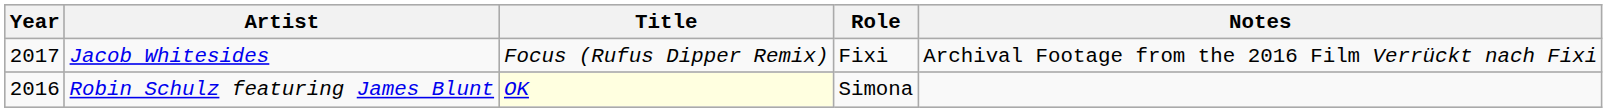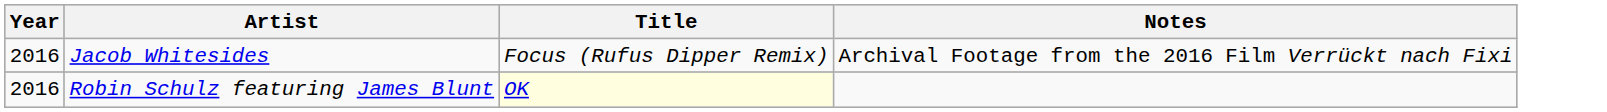- column: Role | Fixi | Simona
Jacob Whitesides | Year: 2017 -> 2016
